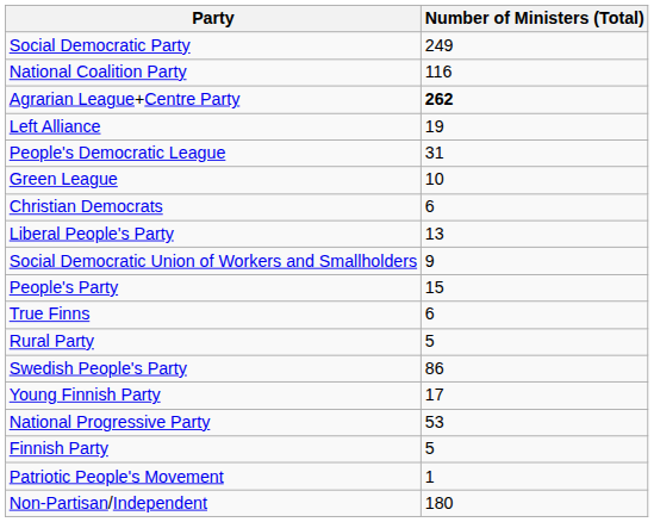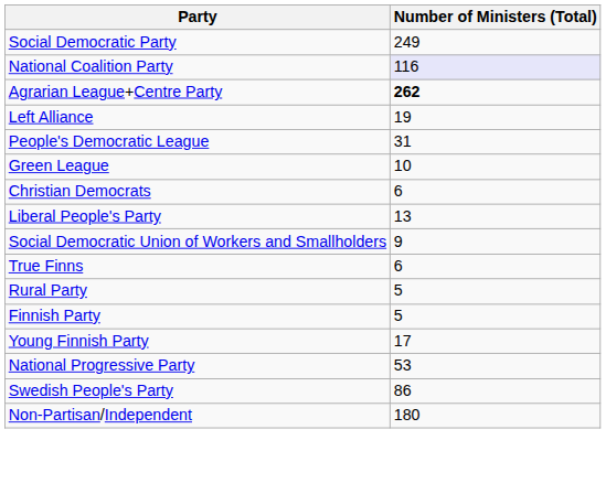National Coalition Party | Number of Ministers (Total): no background -> lavender background
- row: People's Party | 15
rows swapped: Finnish Party <-> Swedish People's Party
- row: Patriotic People's Movement | 1
